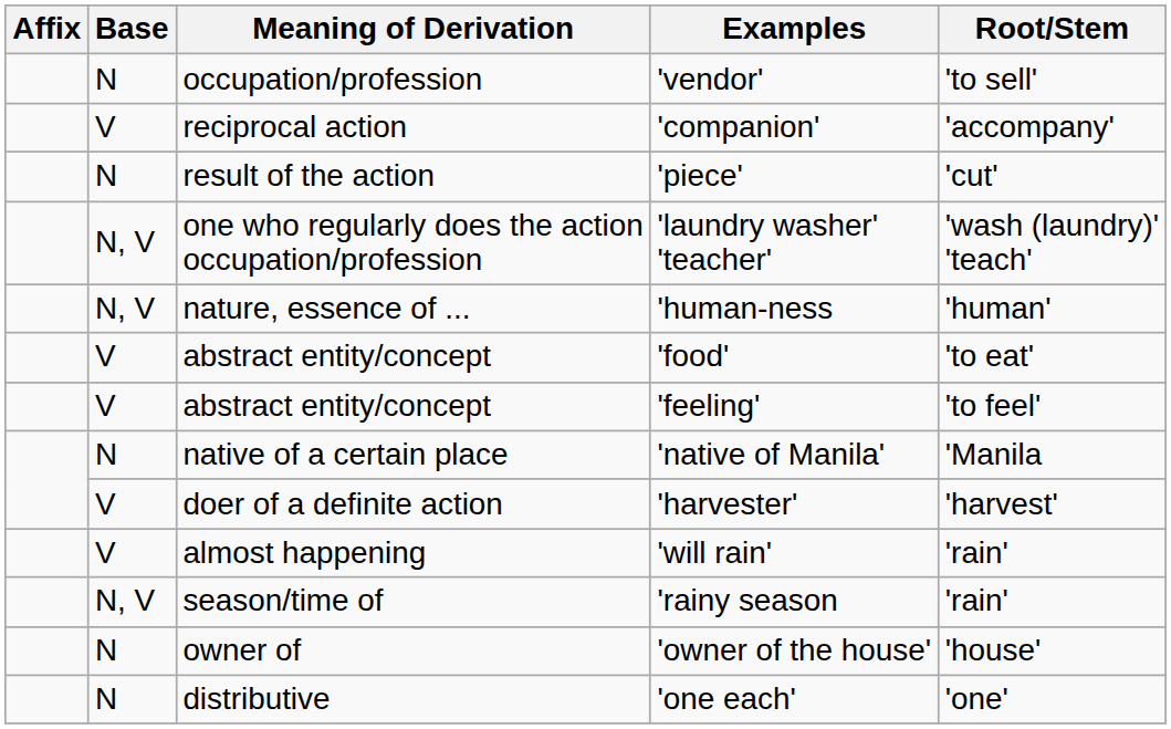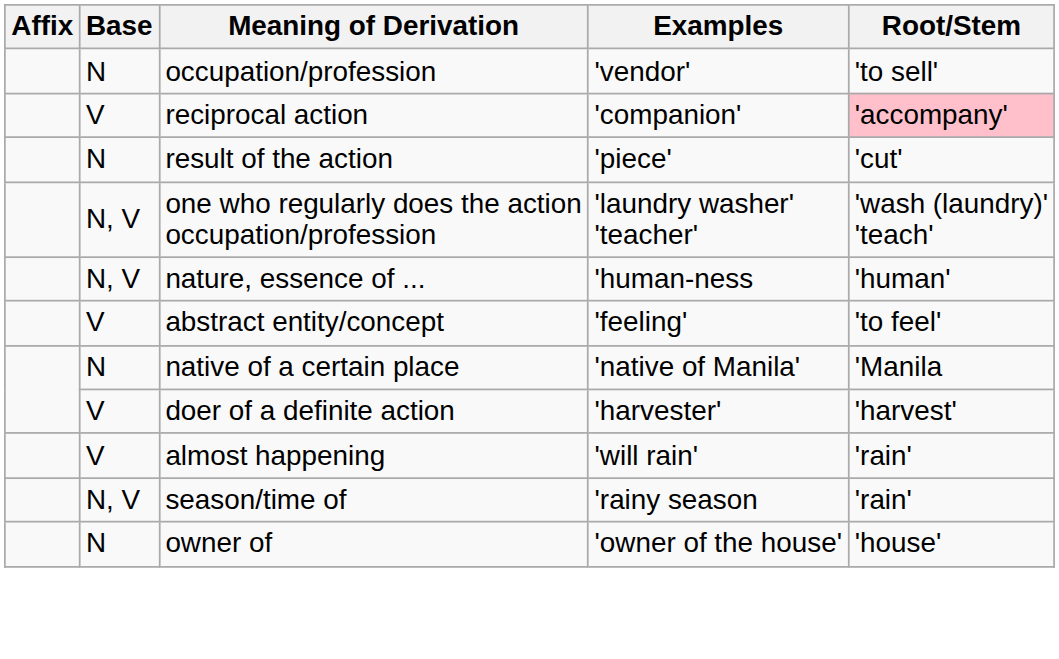'companion' | Root/Stem: no background -> pink background
- row: V | abstract entity/concept | 'food' | 'to eat'
- row: N | distributive | 'one each' | 'one'
